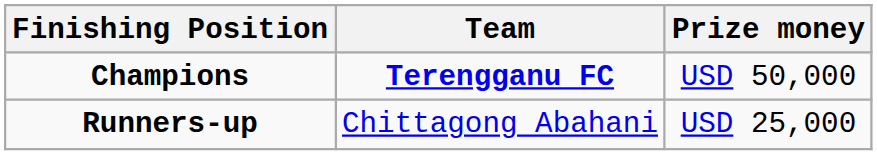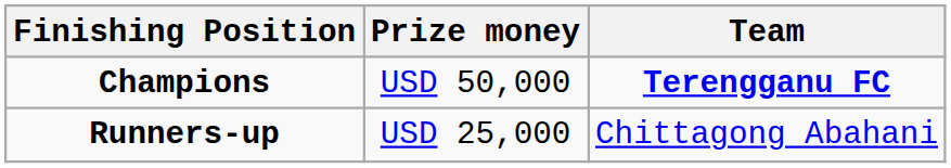columns swapped: Team <-> Prize money
